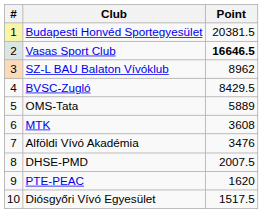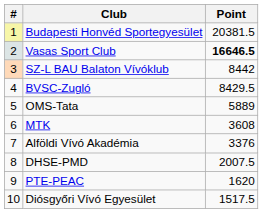SZ-L BAU Balaton Vívóklub | Point: 8962 -> 8442
Alföldi Vívó Akadémia | Point: 3476 -> 3376
